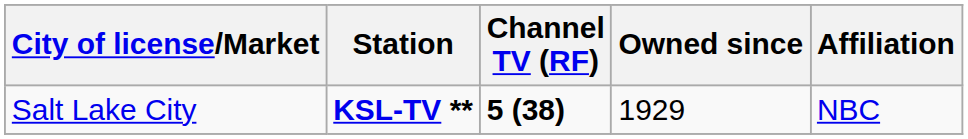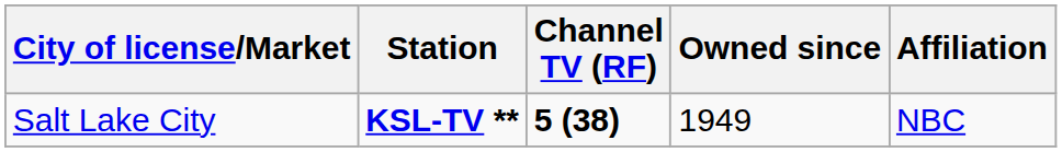Salt Lake City | Owned since: 1929 -> 1949
